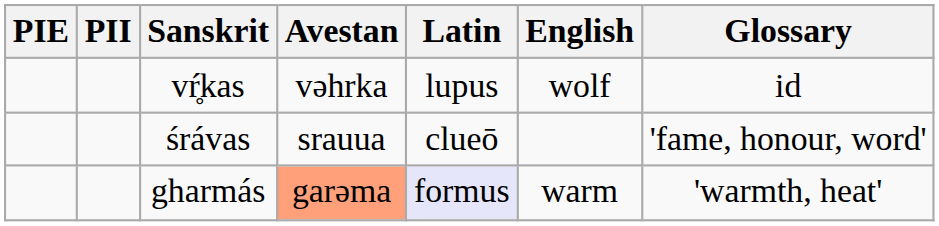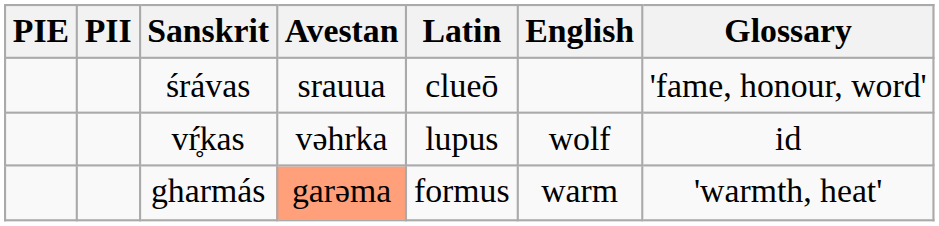rows swapped: śrávas <-> vŕ̥kas
gharmás | Latin: lavender background -> no background
